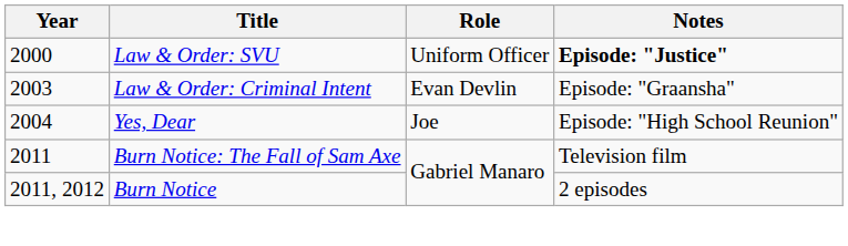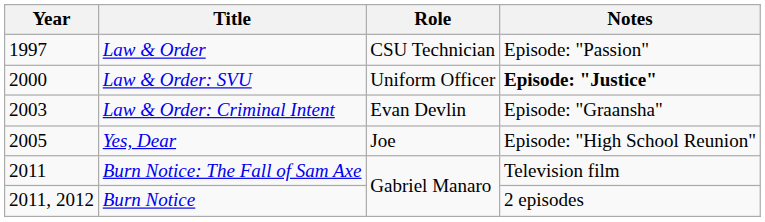+ row: 1997 | Law & Order | CSU Technician | Episode: "Passion"
Yes, Dear | Year: 2004 -> 2005
